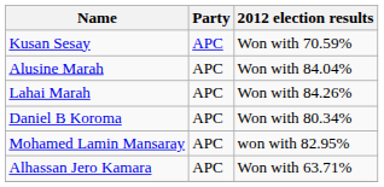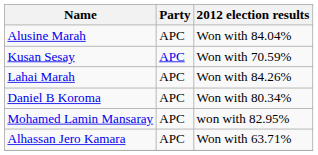rows swapped: Kusan Sesay <-> Alusine Marah
